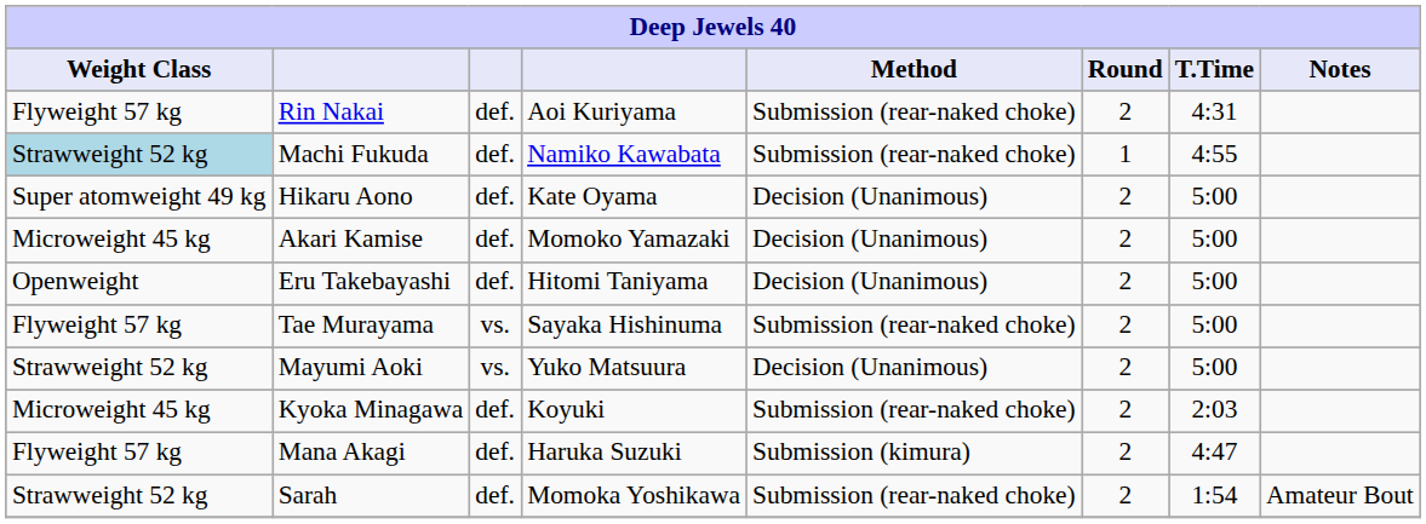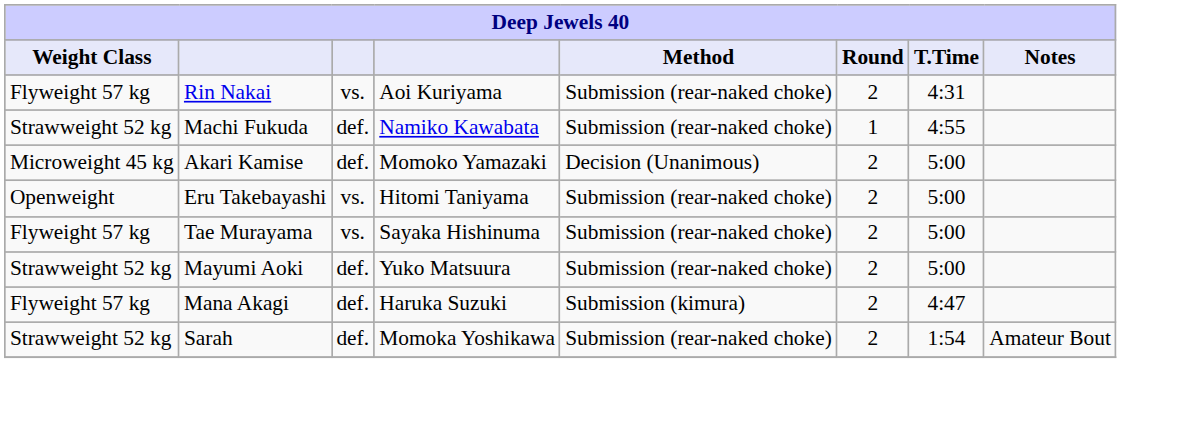Rin Nakai | column 3: def. -> vs.
Machi Fukuda | Weight Class: lightblue background -> no background
- row: Super atomweight 49 kg | Hikaru Aono | def. | Kate Oyama | Decision (Unanimous) | 2 | 5:00
Eru Takebayashi | column 3: def. -> vs.
Eru Takebayashi | Method: Decision (Unanimous) -> Submission (rear-naked choke)
Mayumi Aoki | column 3: vs. -> def.
Mayumi Aoki | Method: Decision (Unanimous) -> Submission (rear-naked choke)
- row: Microweight 45 kg | Kyoka Minagawa | def. | Koyuki | Submission (rear-naked choke) | 2 | 2:03
